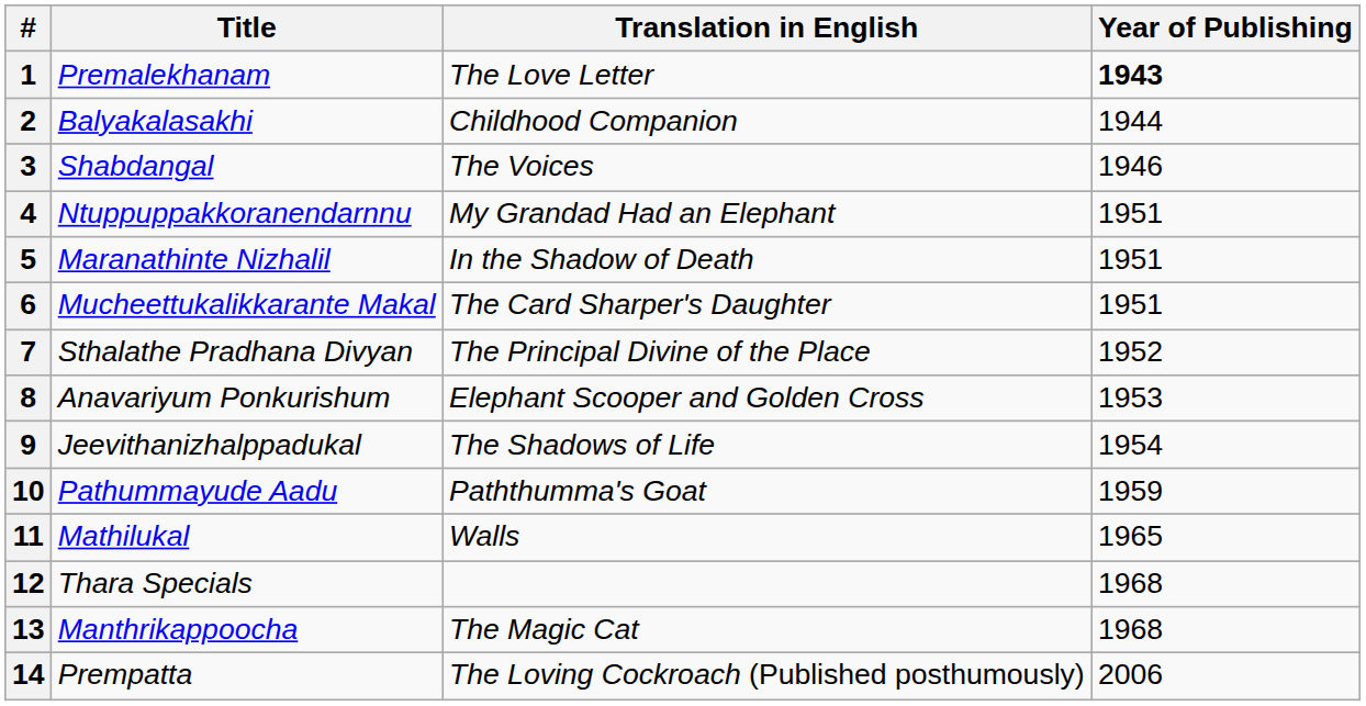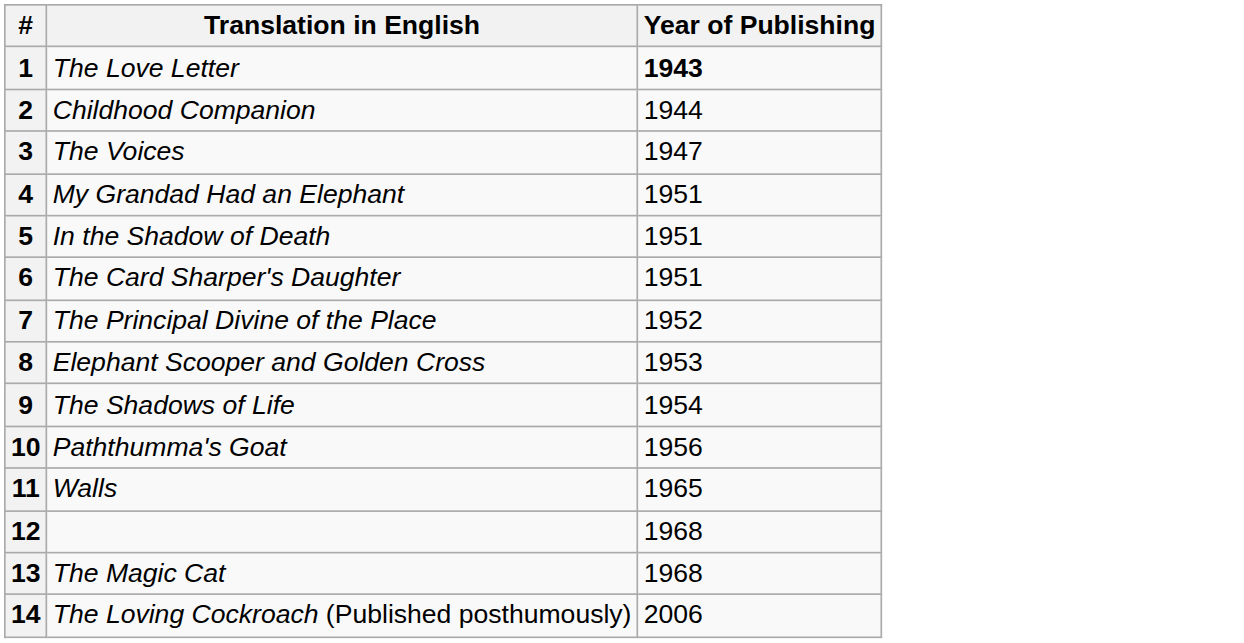- column: Title | Premalekhanam | Balyakalasakhi | Shabdangal | Ntuppuppakkoranendarnnu | Maranathinte Nizhalil | Mucheettukalikkarante Makal | Sthalathe Pradhana Divyan | Anavariyum Ponkurishum | Jeevithanizhalppadukal | Pathummayude Aadu | Mathilukal | Thara Specials | Manthrikappoocha | Prempatta
3 | Year of Publishing: 1946 -> 1947
10 | Year of Publishing: 1959 -> 1956
